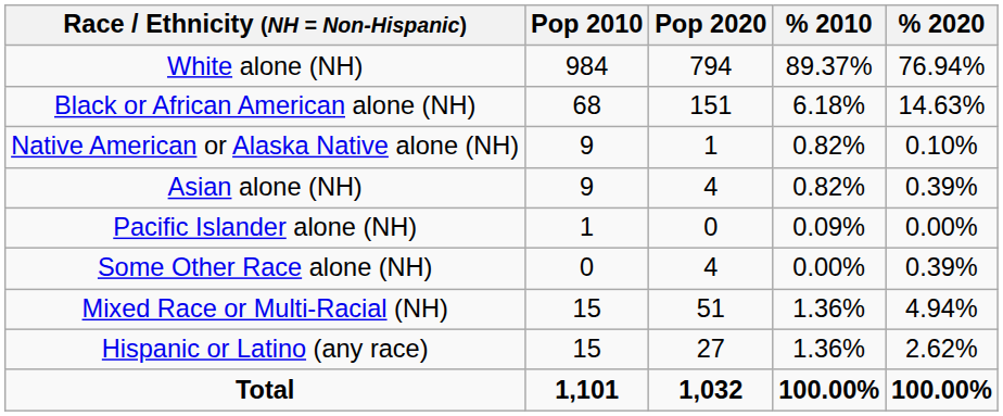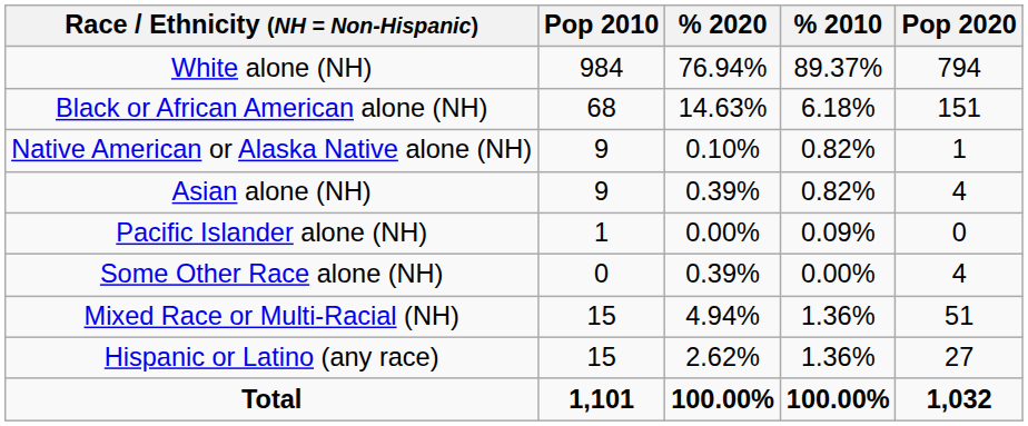columns swapped: Pop 2020 <-> % 2020
